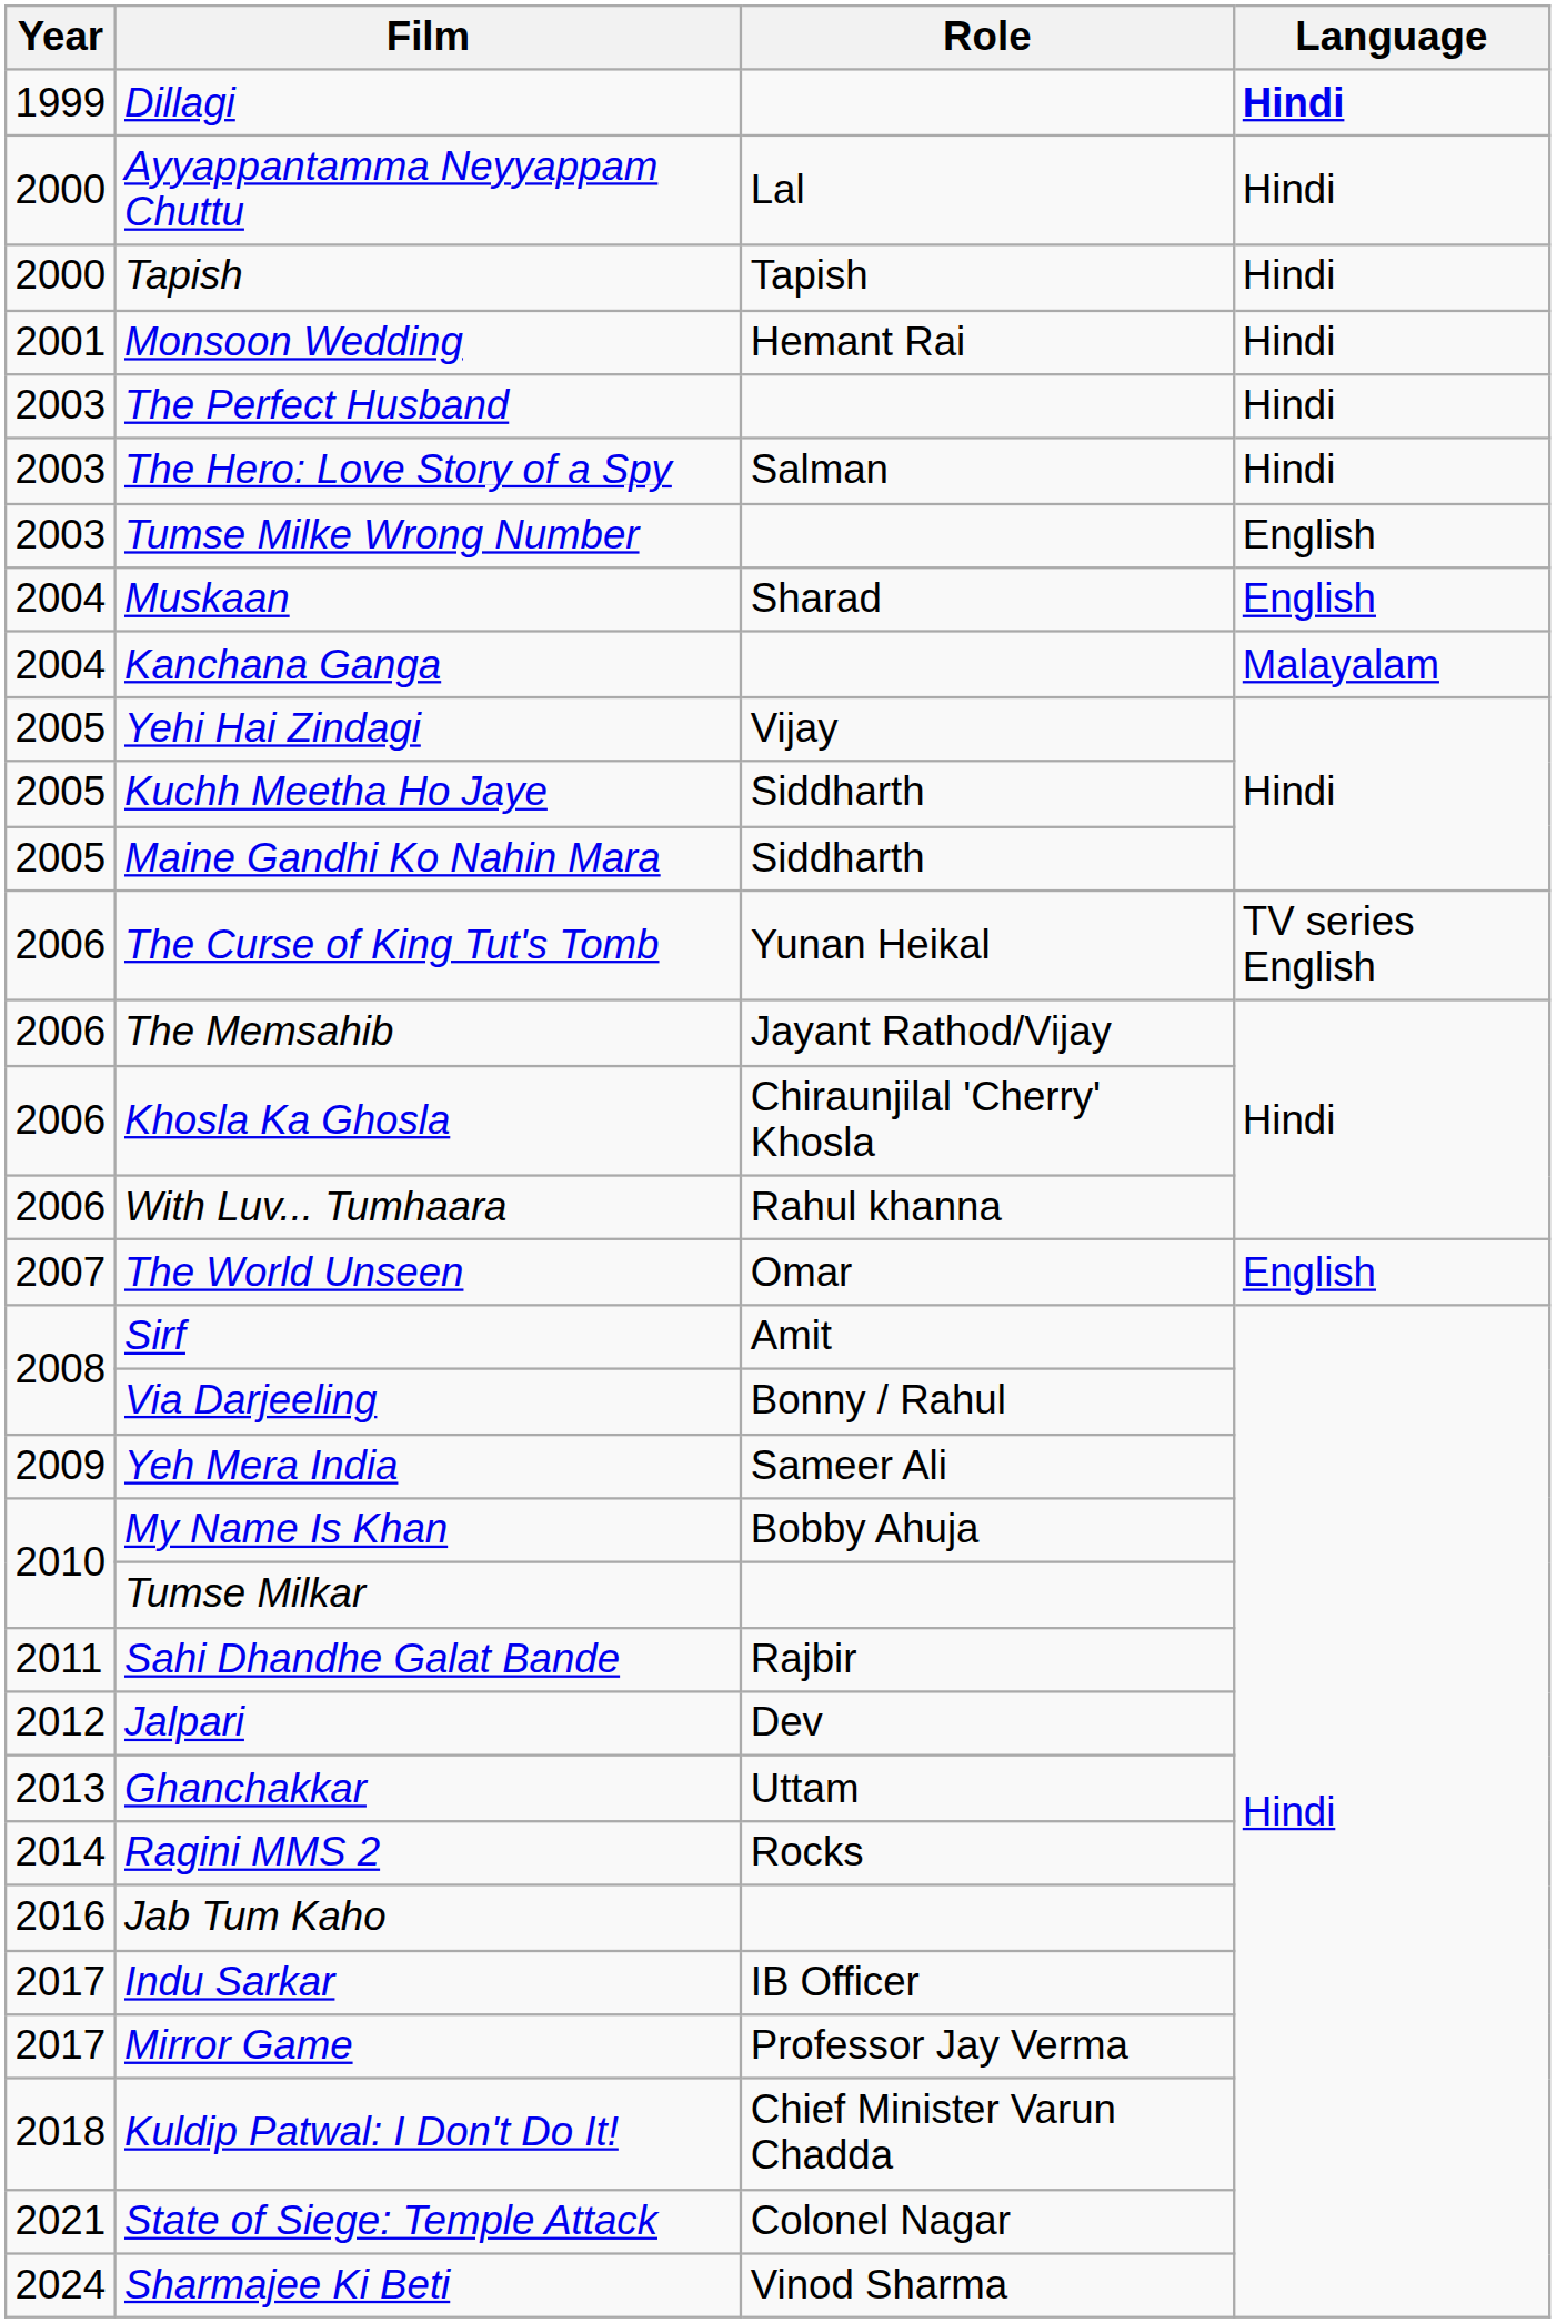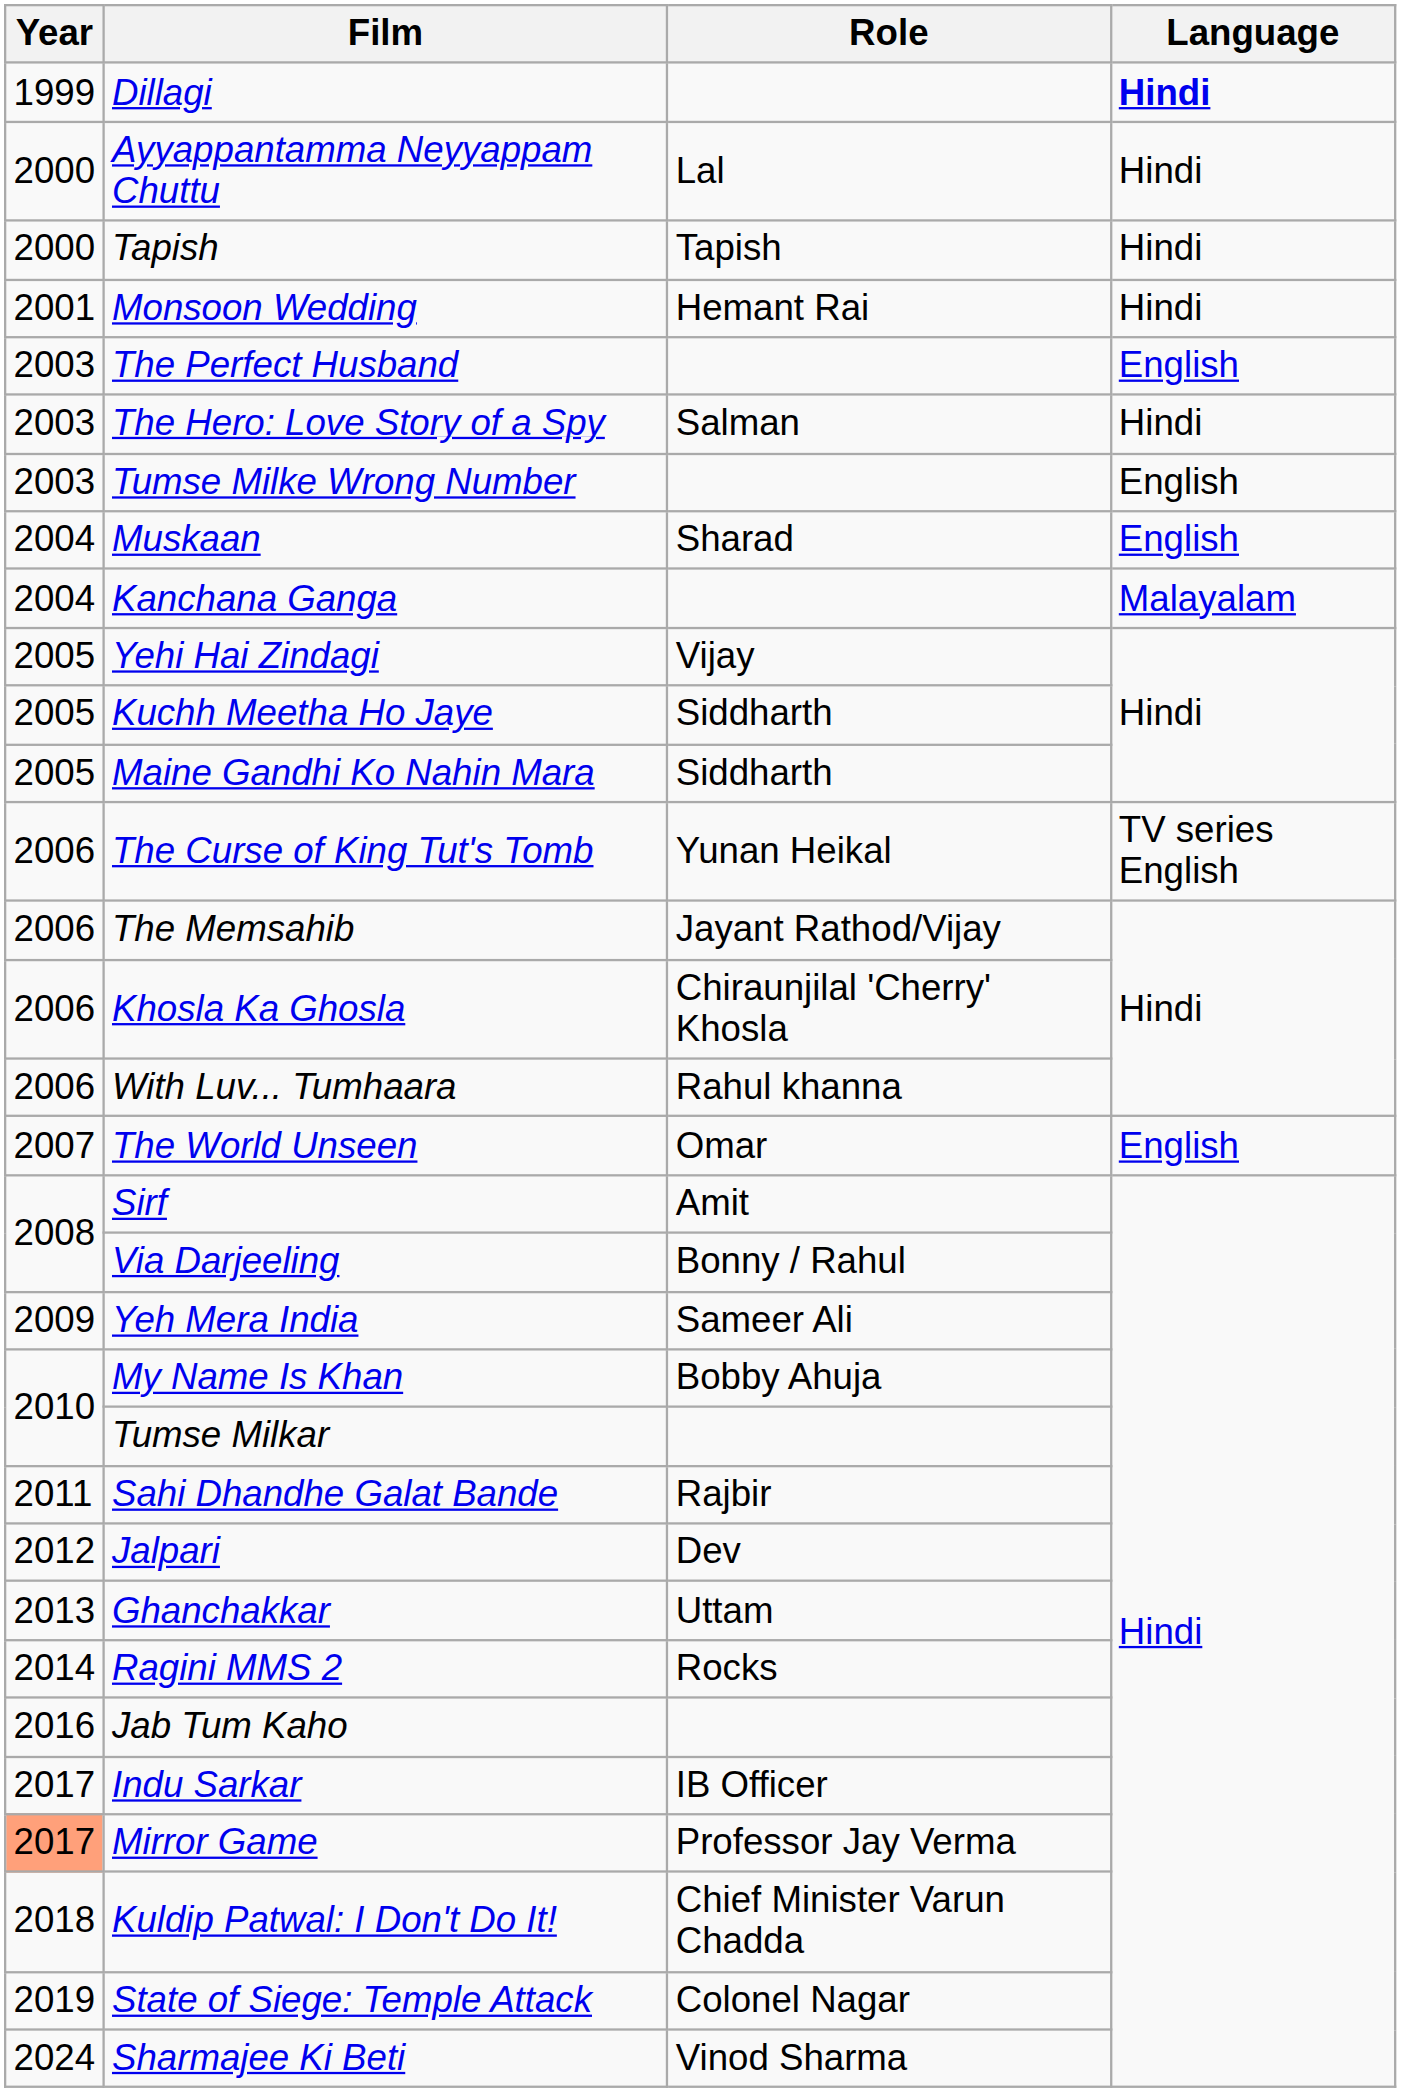The Perfect Husband | Language: Hindi -> English
Mirror Game | Year: no background -> lightsalmon background
State of Siege: Temple Attack | Year: 2021 -> 2019
